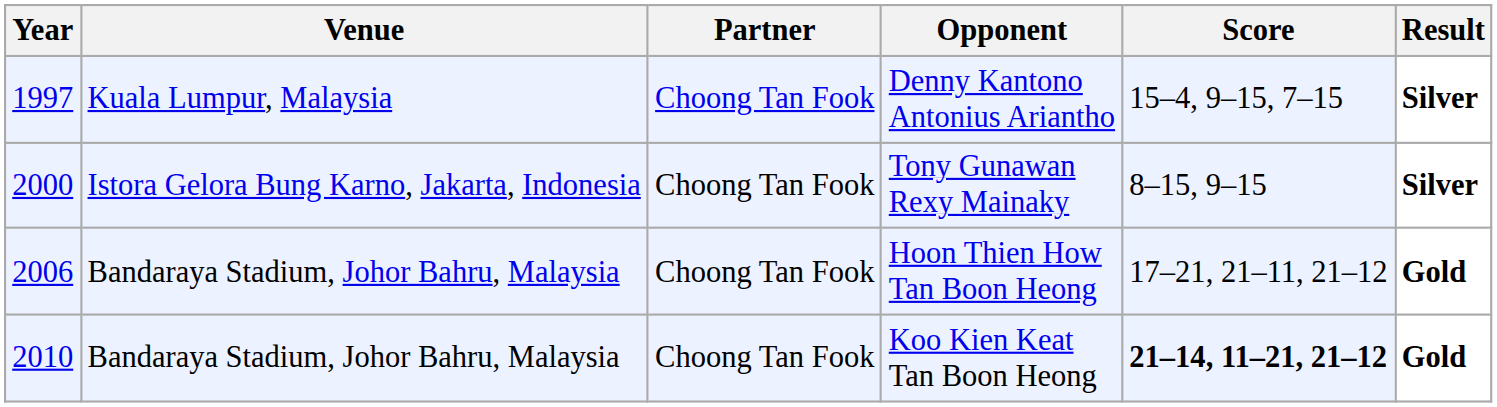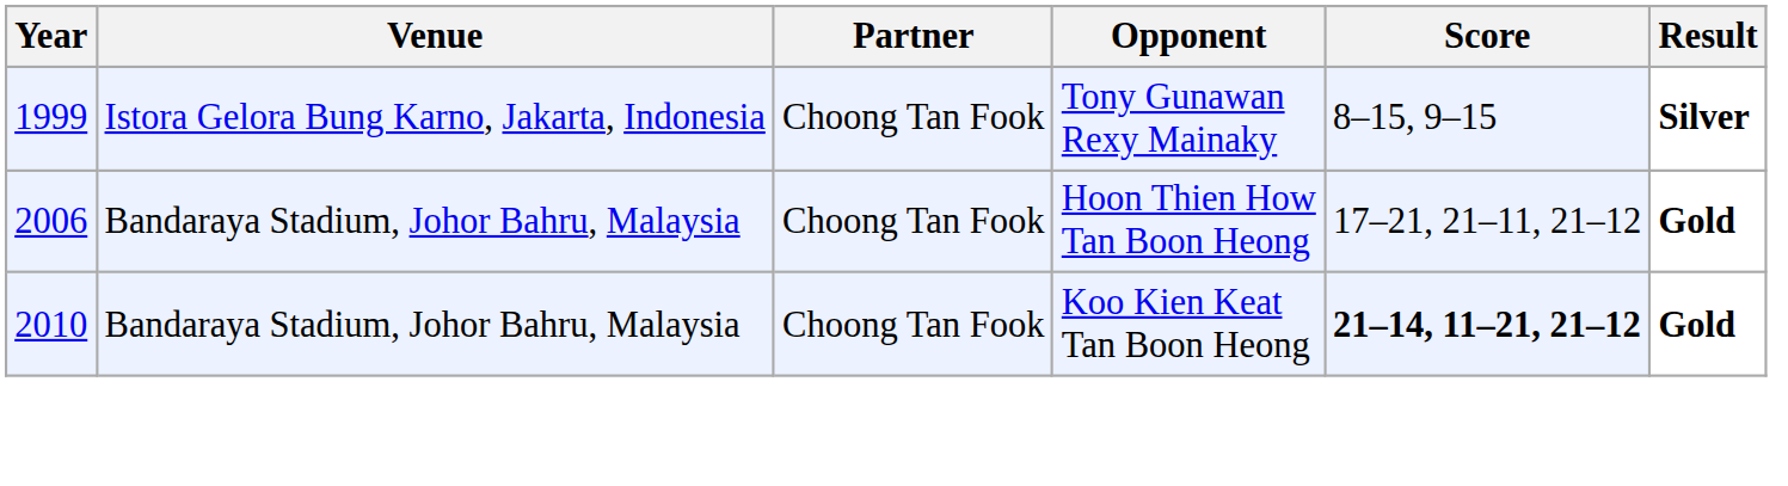- row: 1997 | Kuala Lumpur, Malaysia | Choong Tan Fook | Denny Kantono Antonius Ariantho | 15–4, 9–15, 7–15 | Silver
Tony Gunawan Rexy Mainaky | Year: 2000 -> 1999
